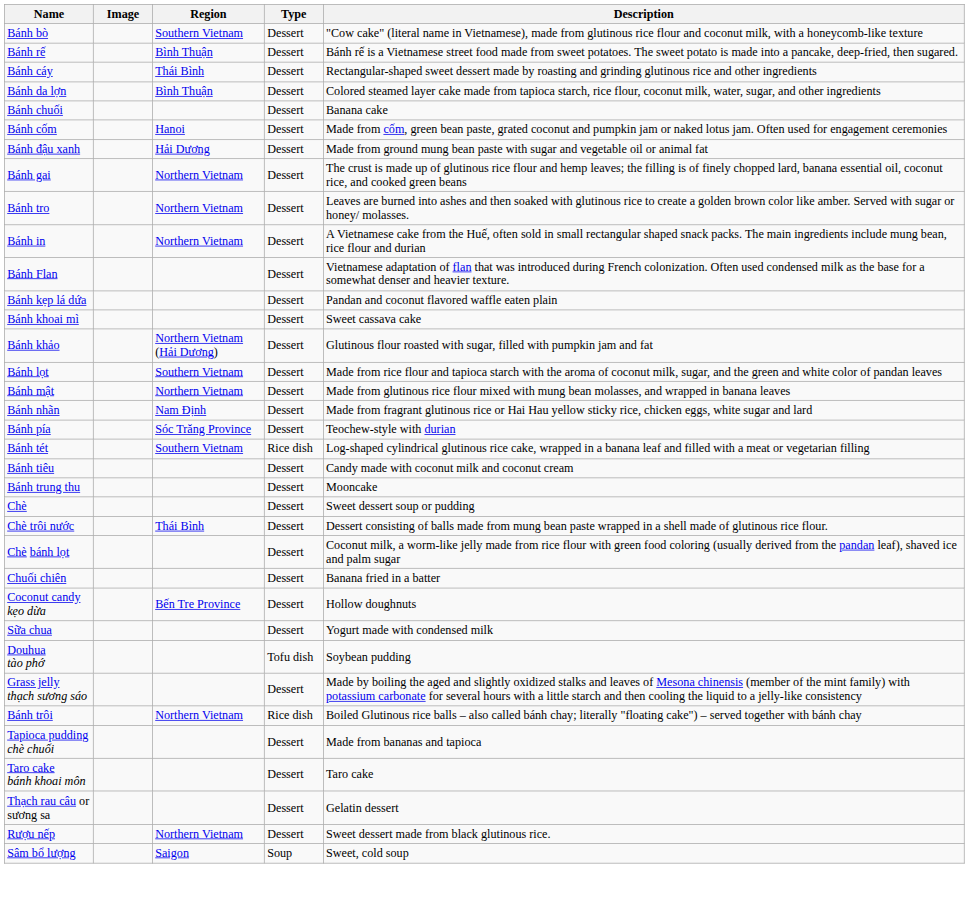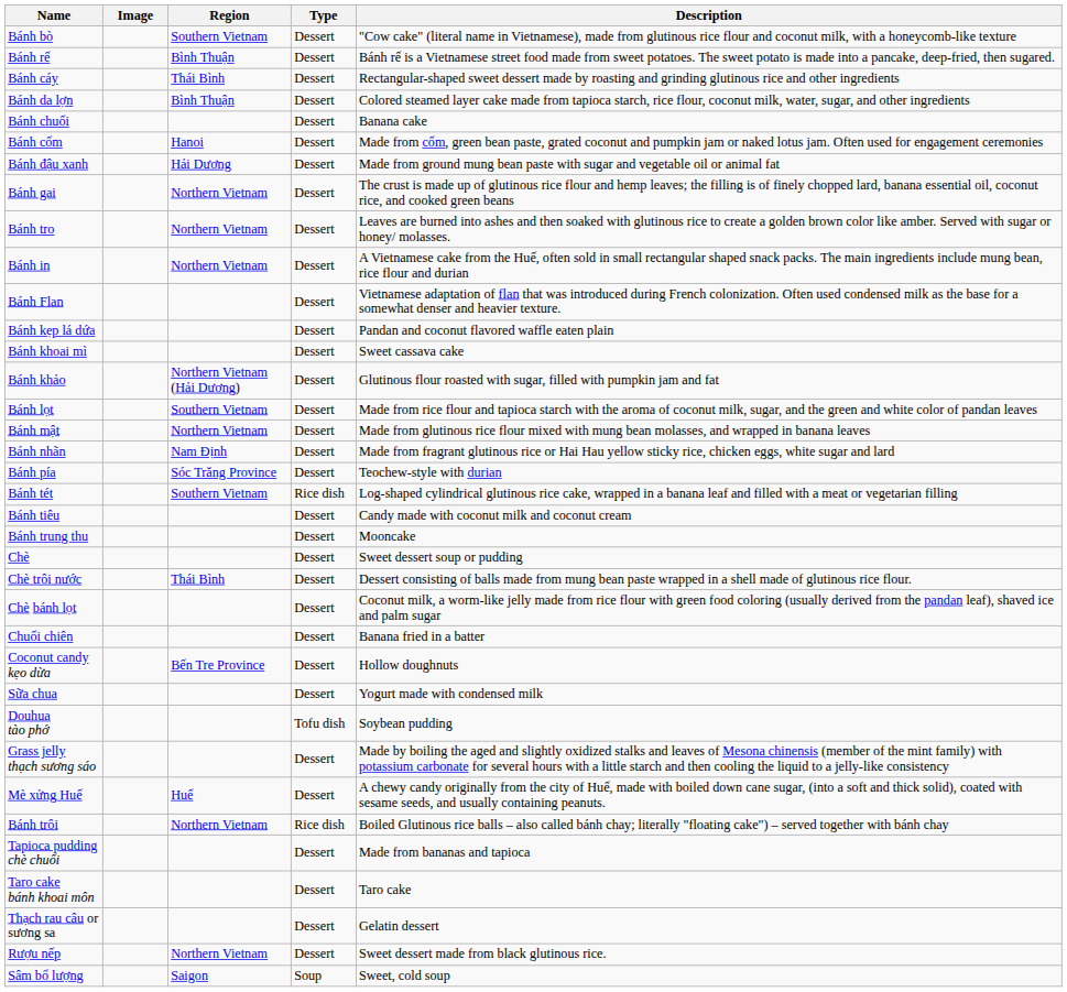+ row: Mè xửng Huế | Huế | Dessert | A chewy candy originally from the city of Huế, made with boiled down cane sugar, (into a soft and thick solid), coated with sesame seeds, and usually containing peanuts.
